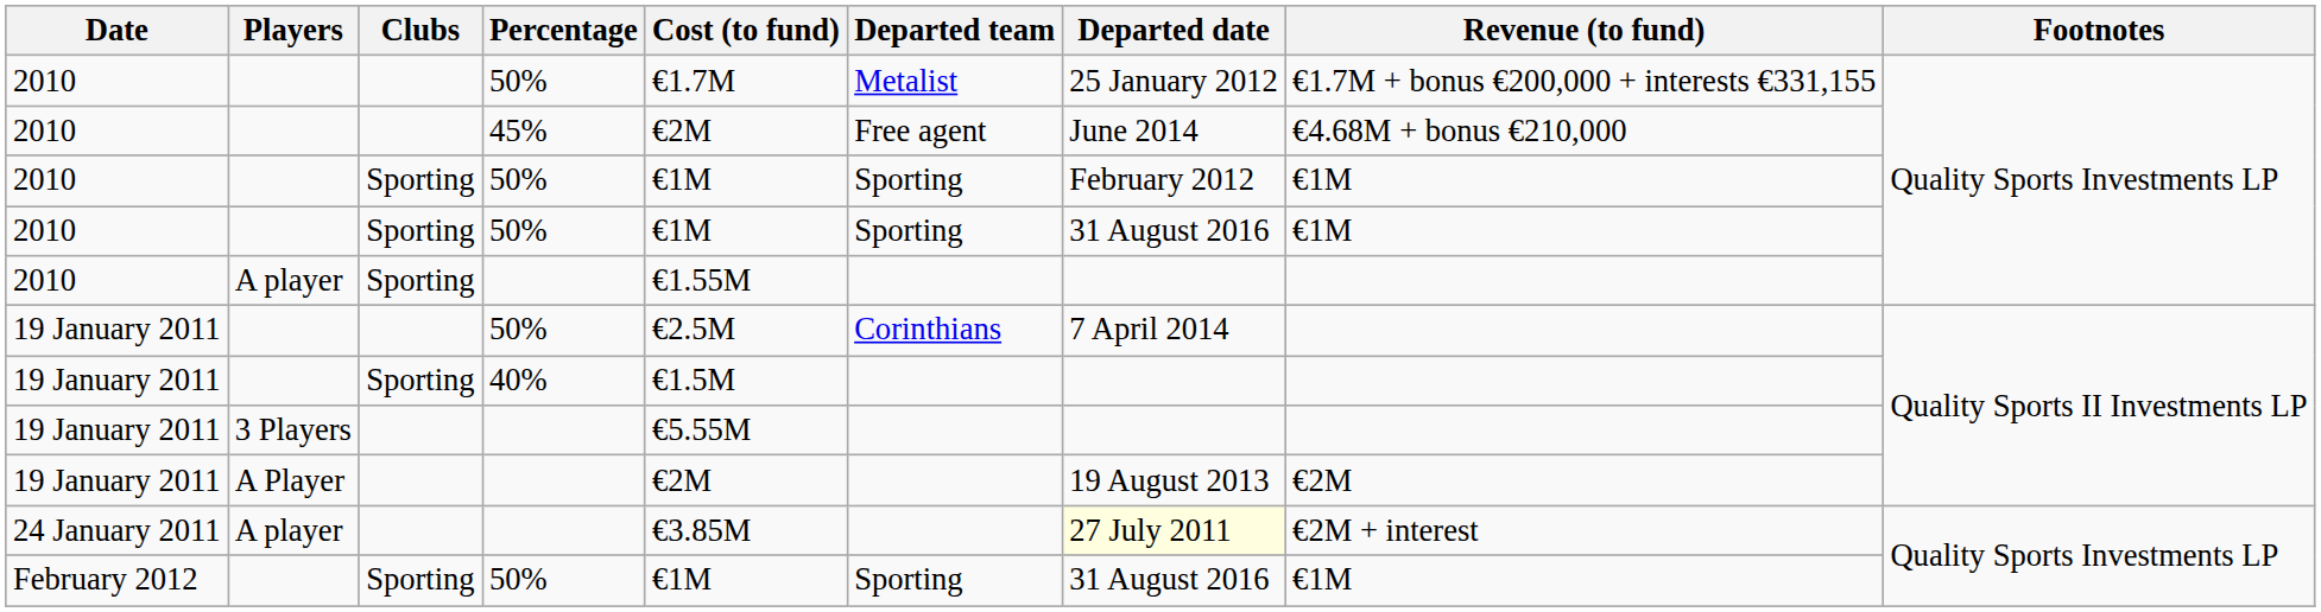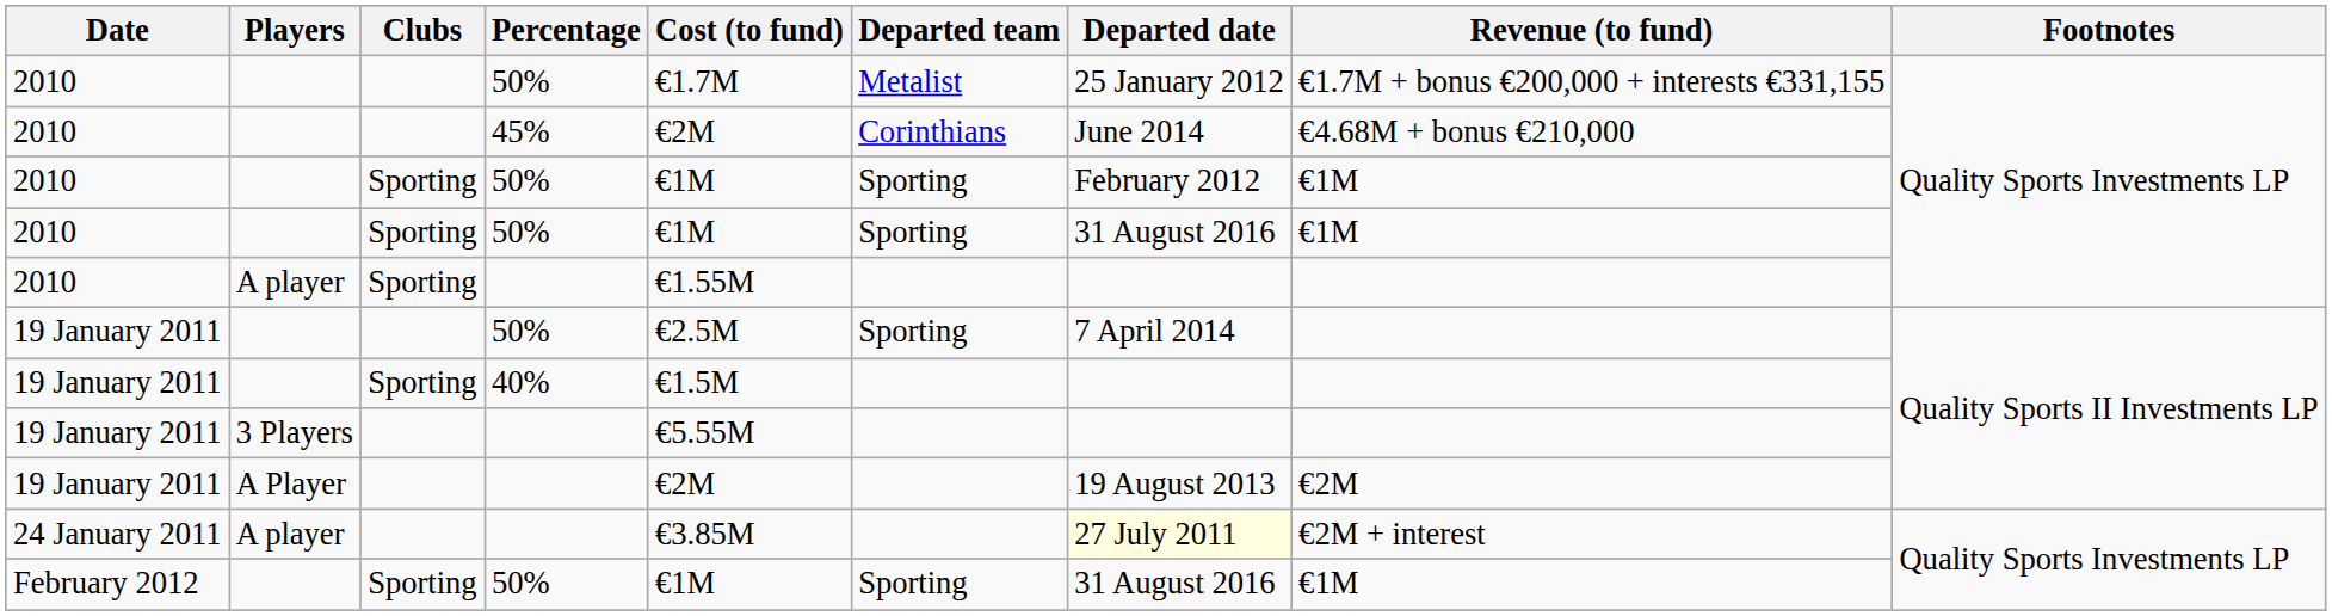2010 / 45% | Departed team: Free agent -> Corinthians
19 January 2011 / 50% | Departed team: Corinthians -> Sporting
